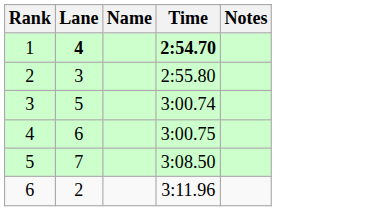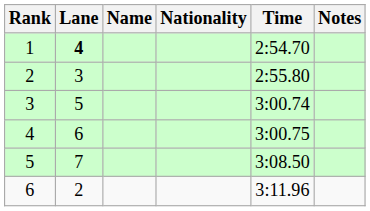+ column: Nationality
1 | Time: bold -> normal
